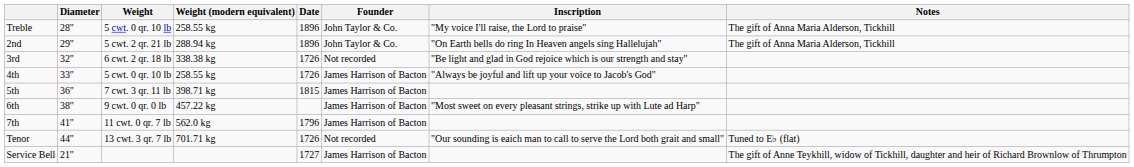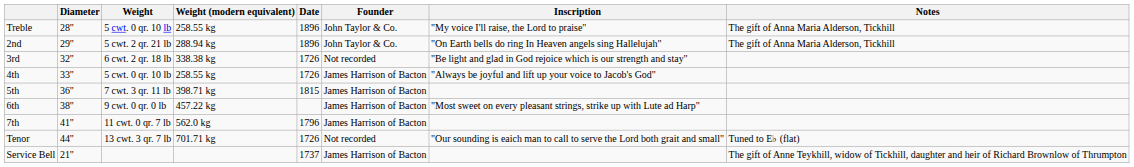Service Bell | Date: 1727 -> 1737
